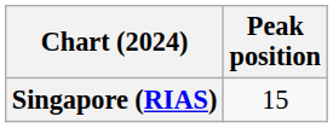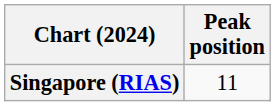Singapore (RIAS) | Peak position: 15 -> 11
